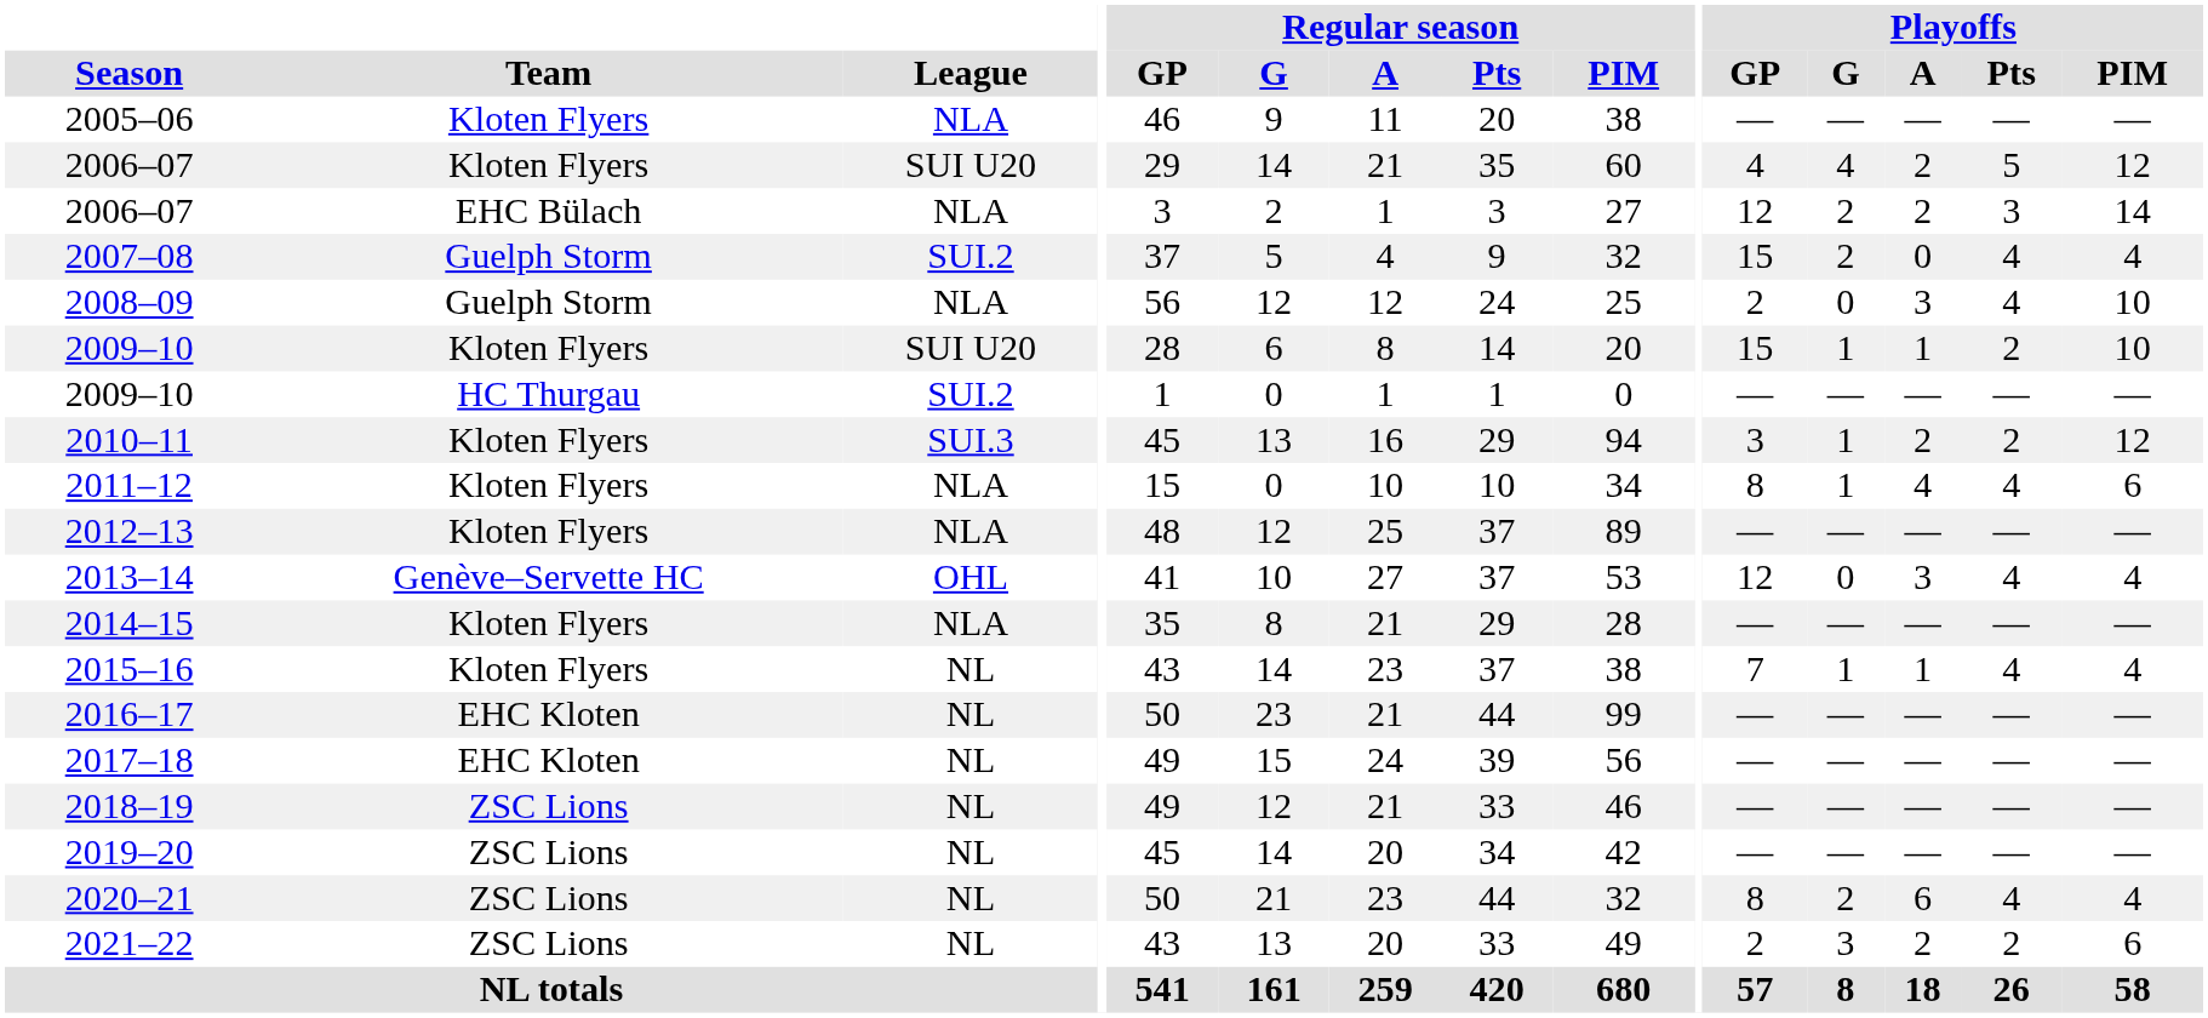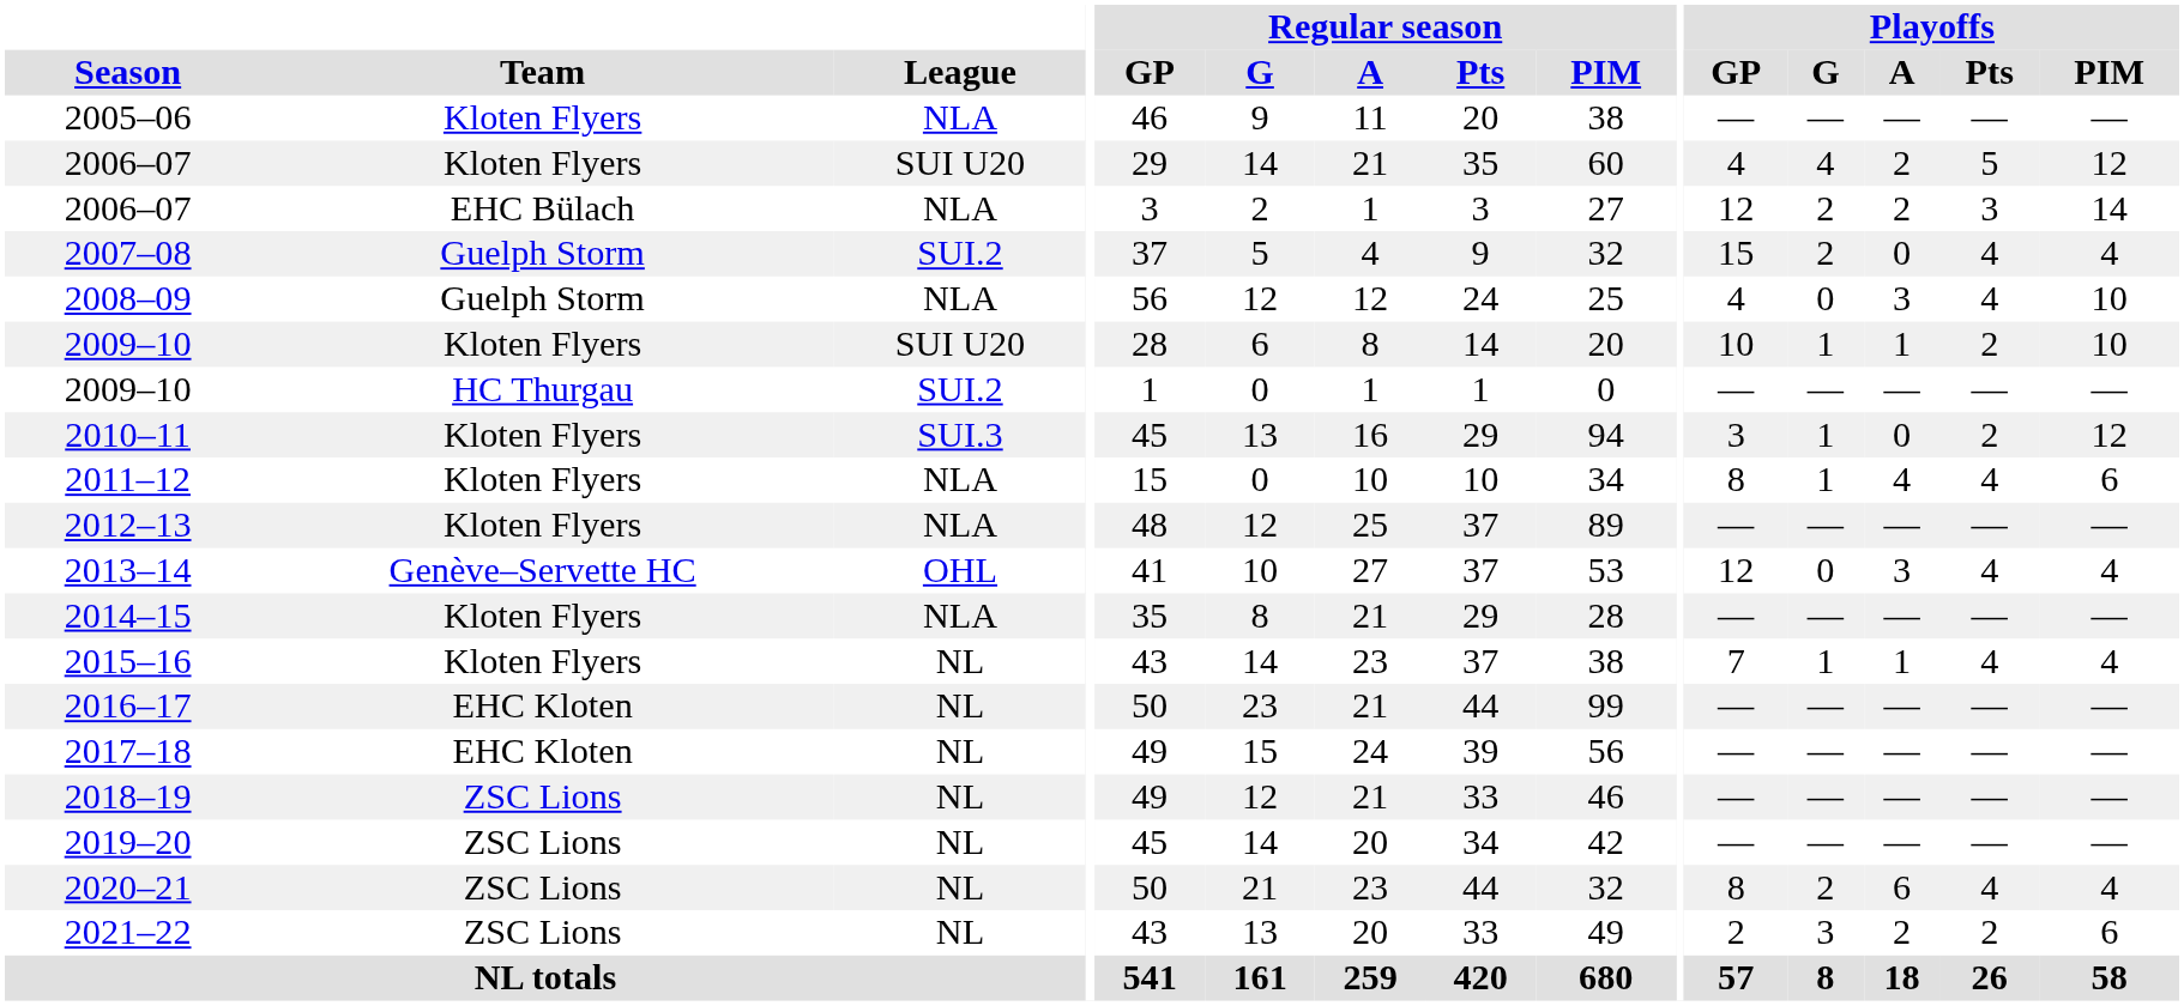2008–09 | Playoffs / GP: 2 -> 4
2009–10 / Kloten Flyers | Playoffs / GP: 15 -> 10
2010–11 | Playoffs / A: 2 -> 0
